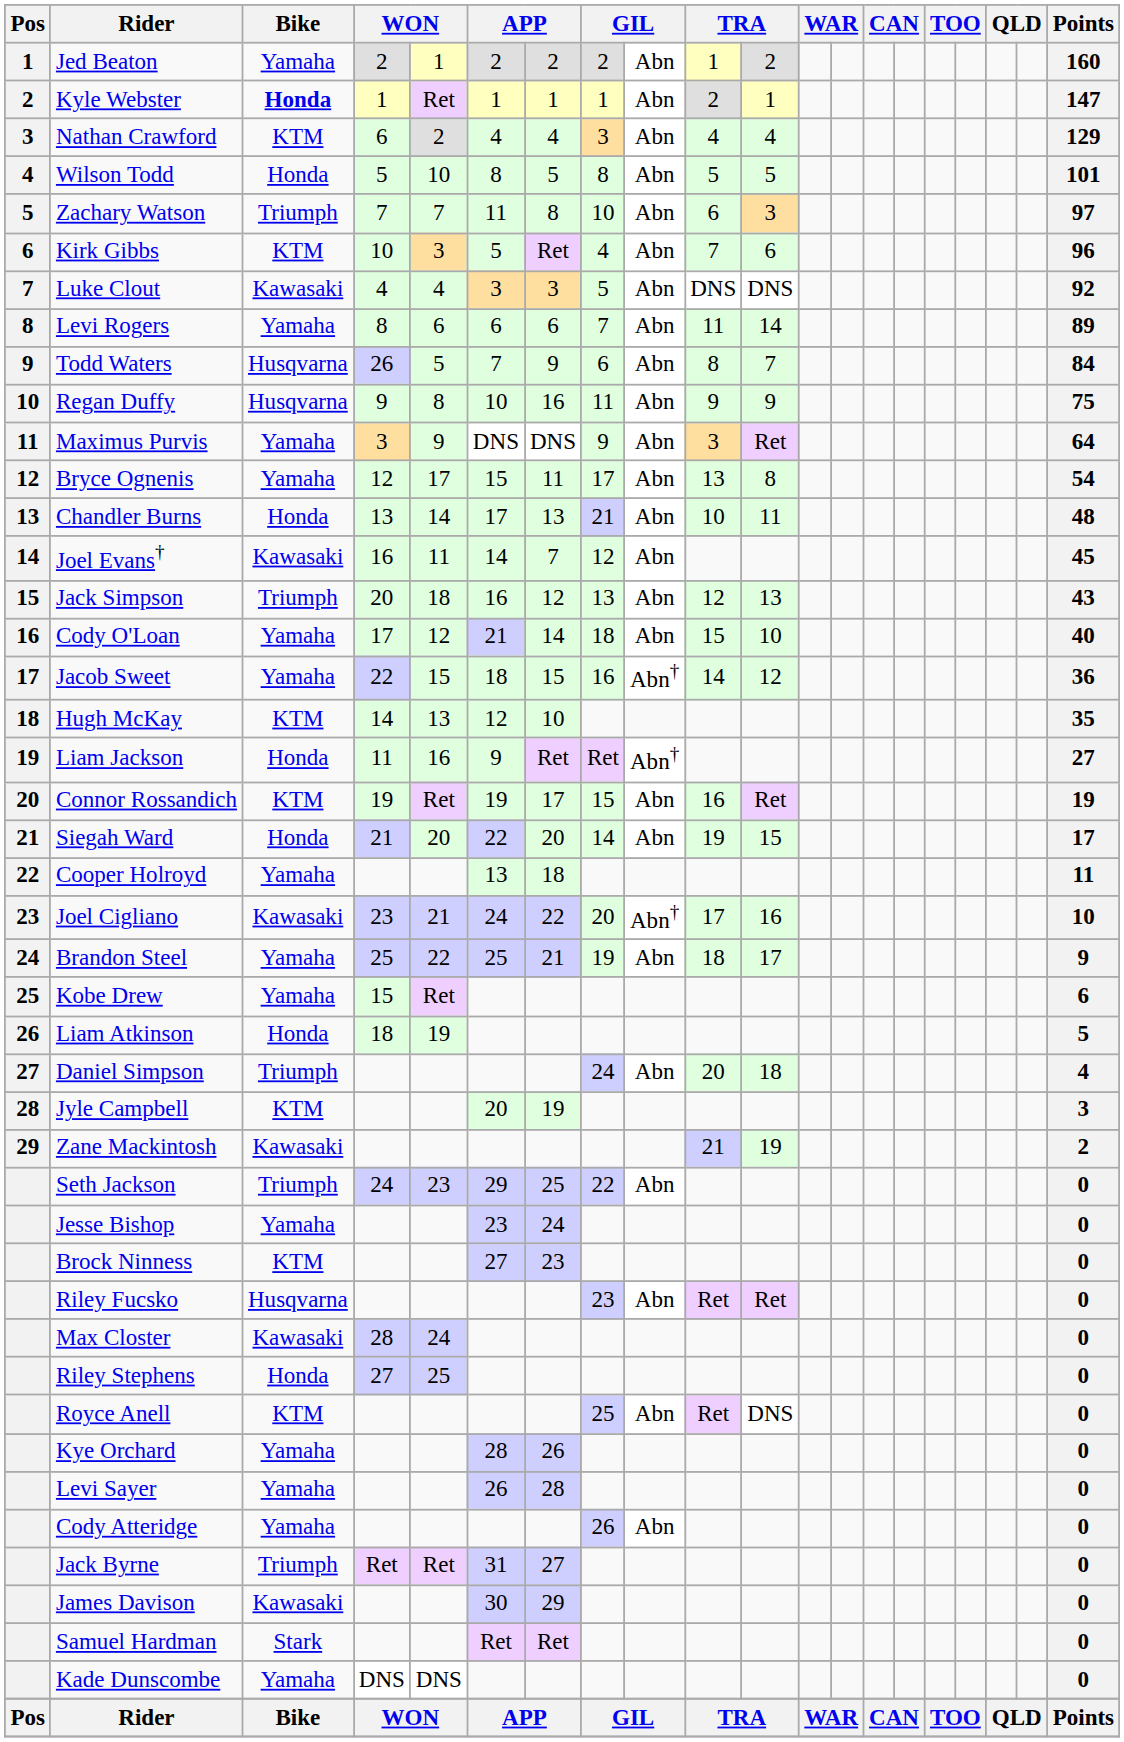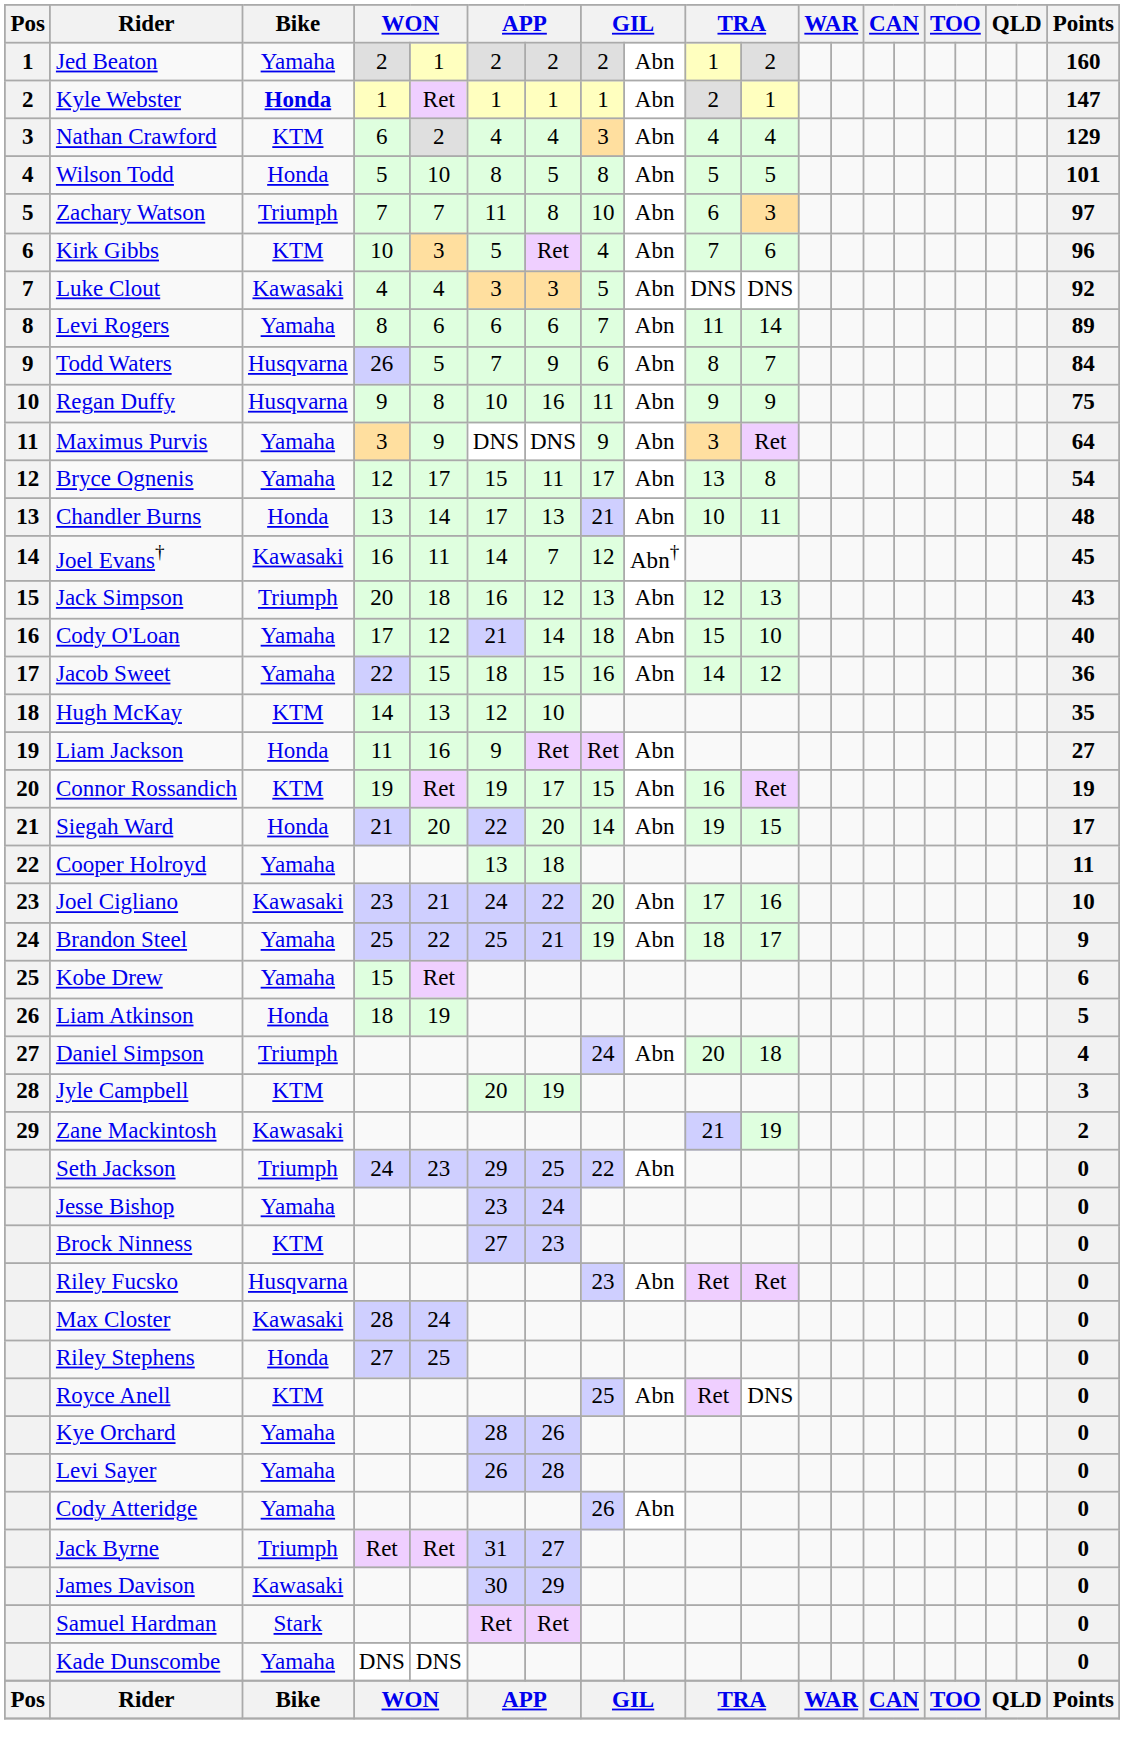Joel Evans† | column 9: Abn -> Abn†
Jacob Sweet | column 9: Abn† -> Abn
Liam Jackson | column 9: Abn† -> Abn
Joel Cigliano | column 9: Abn† -> Abn
